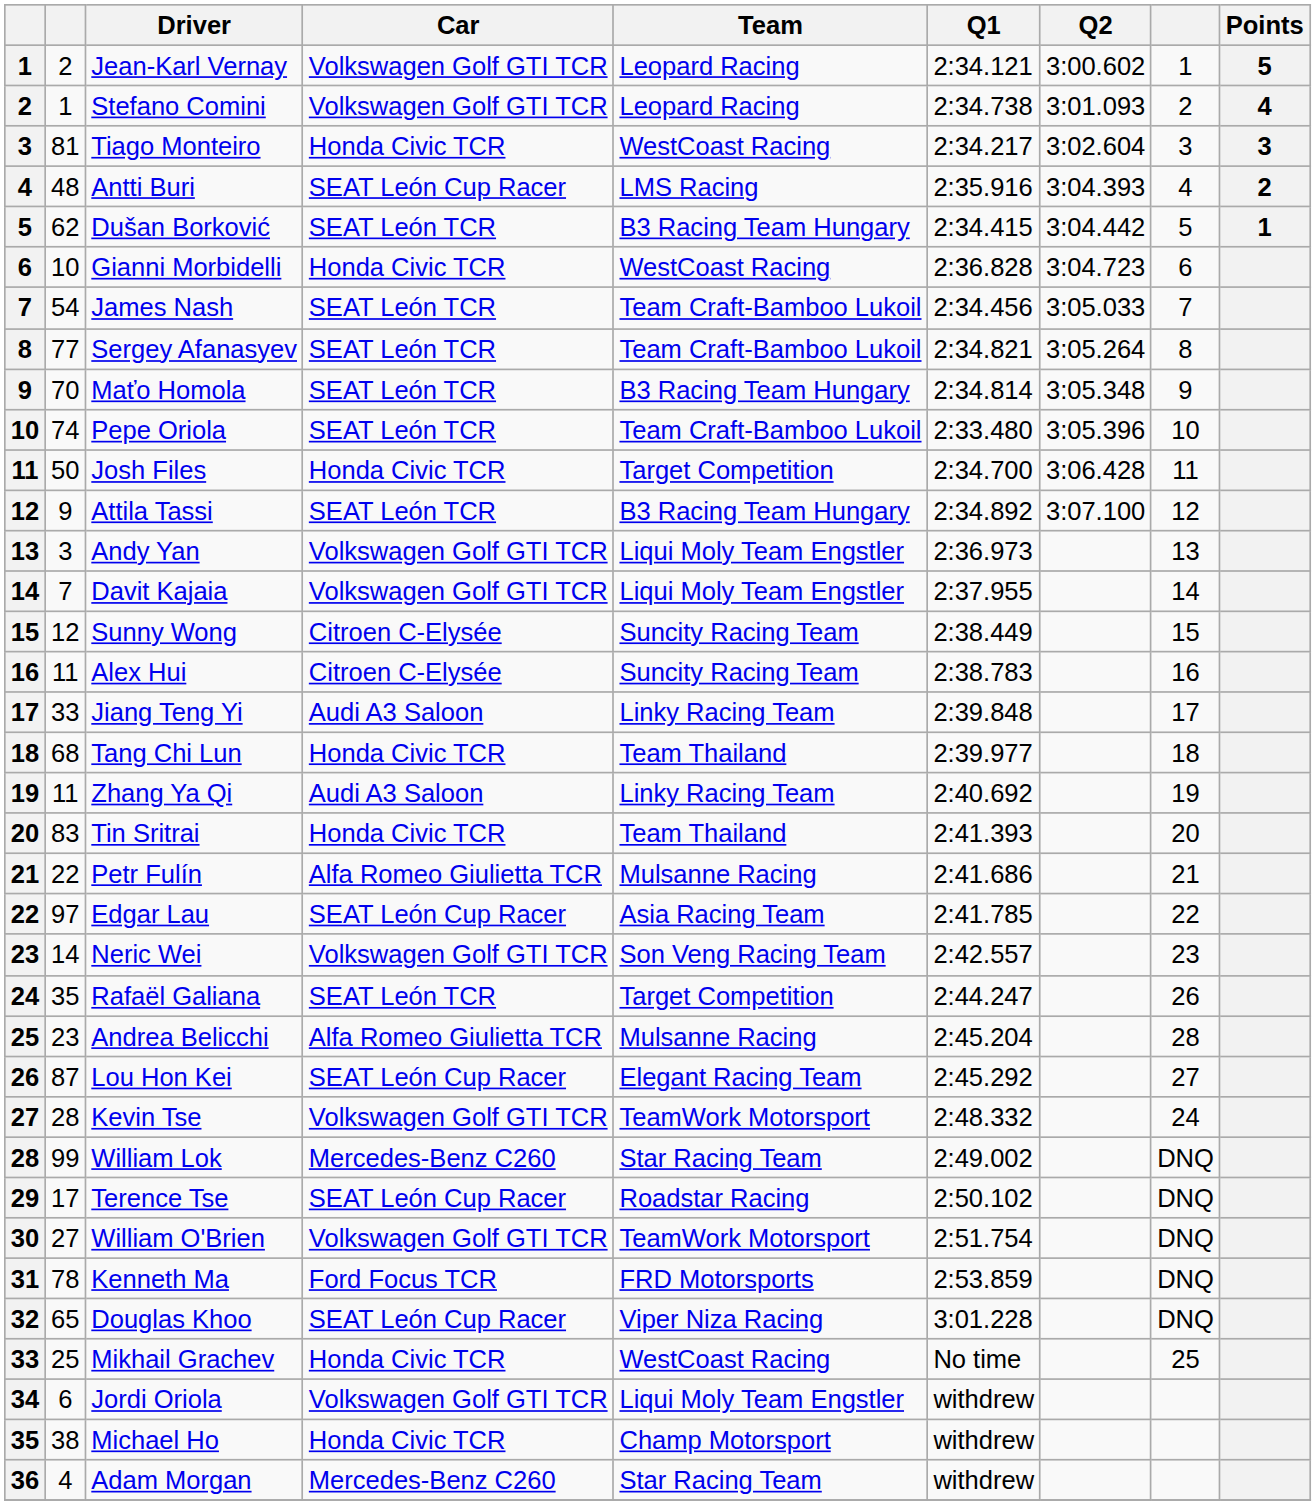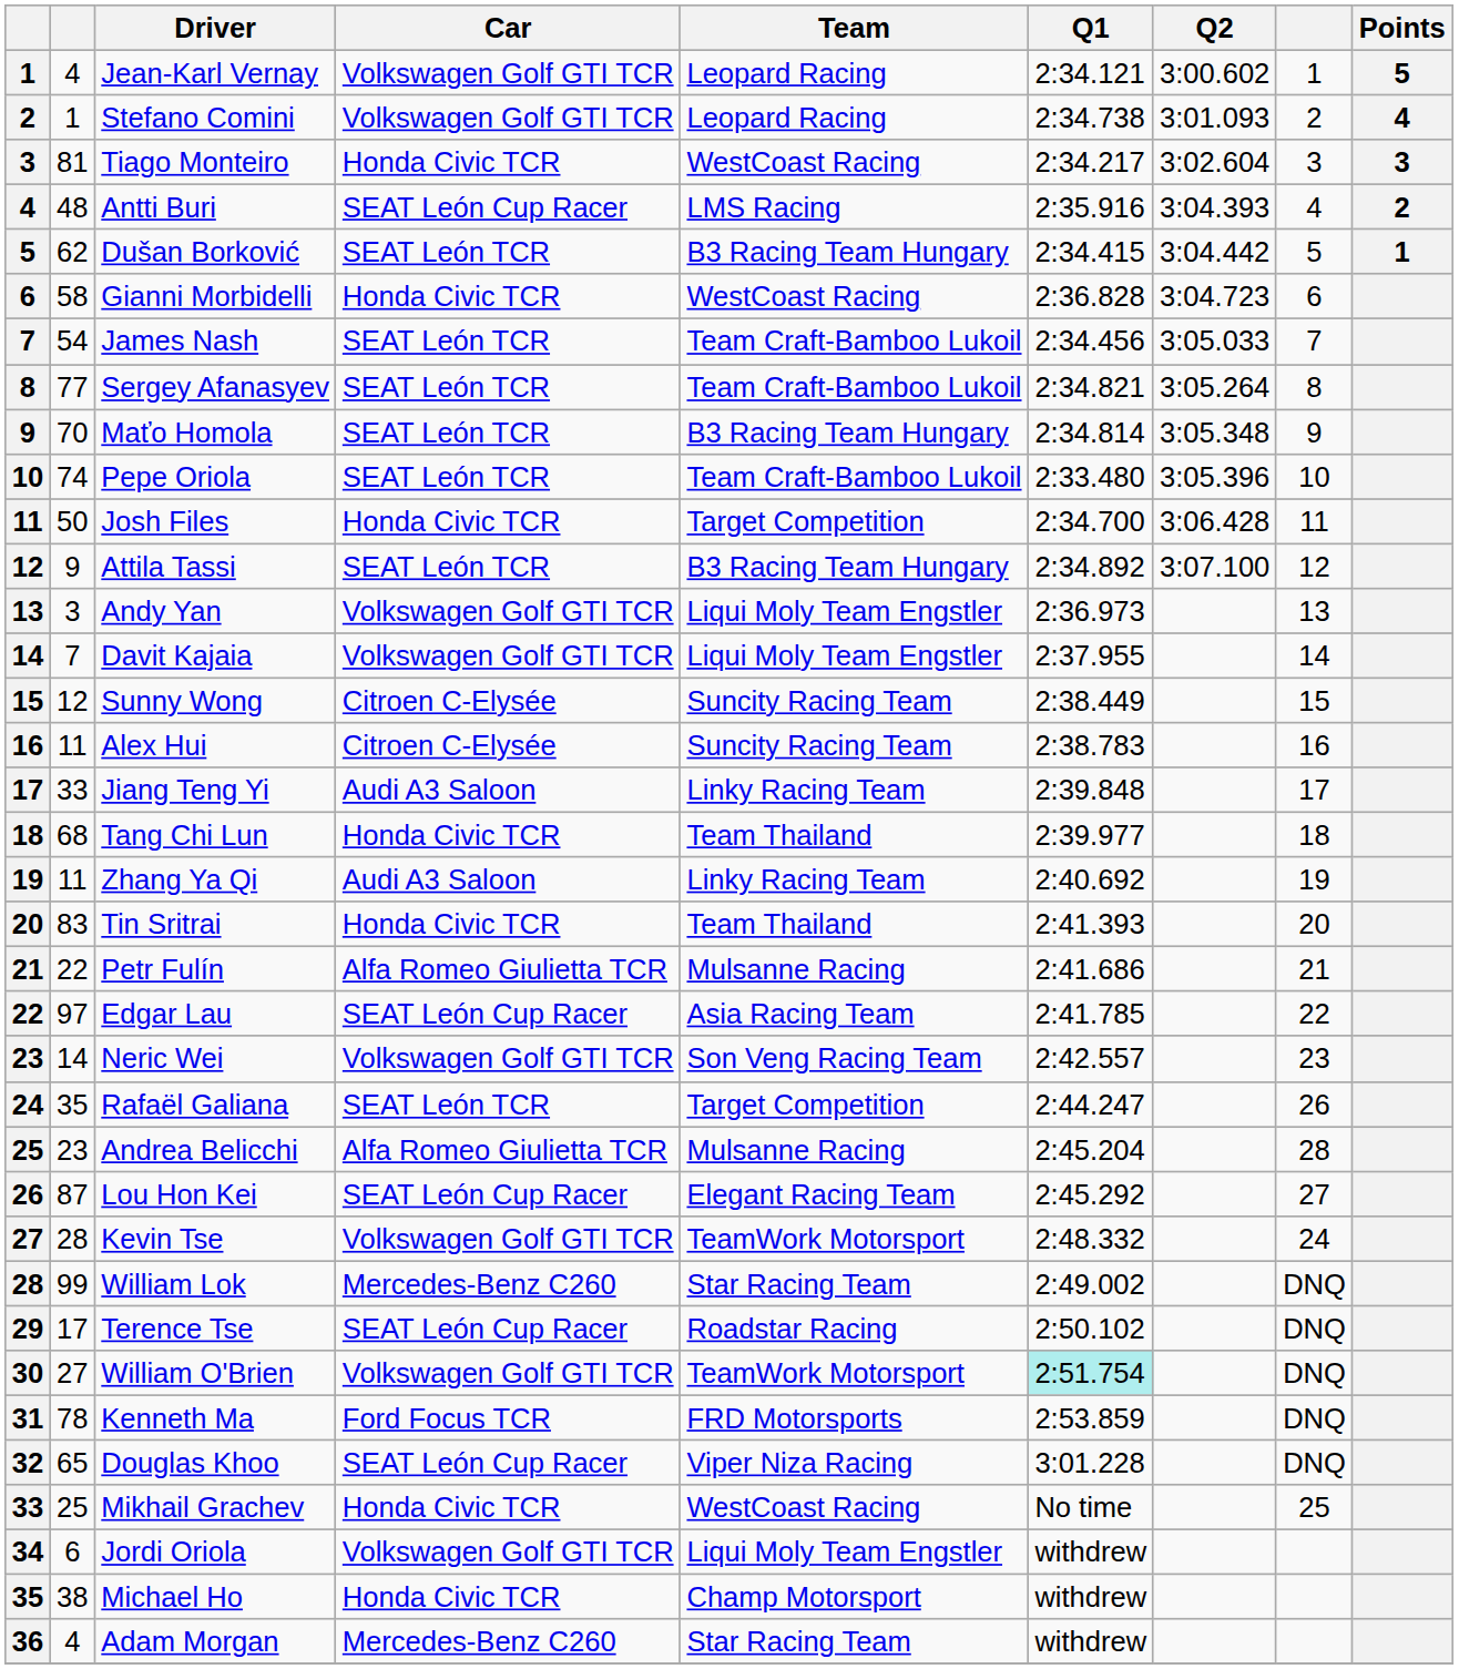Jean-Karl Vernay | column 2: 2 -> 4
Gianni Morbidelli | column 2: 10 -> 58
William O'Brien | Q1: no background -> paleturquoise background
